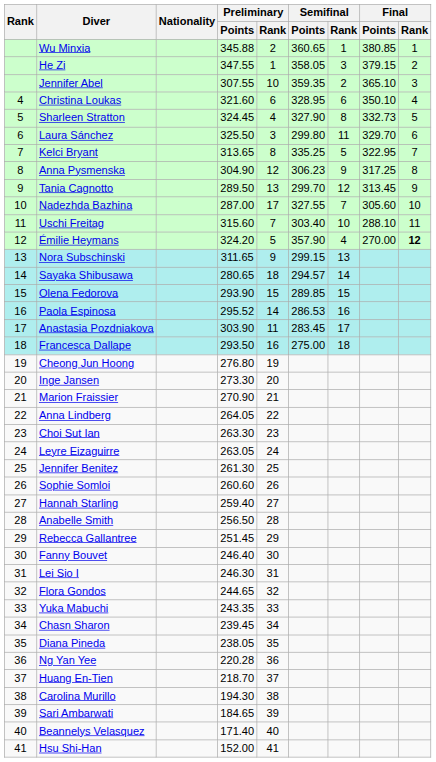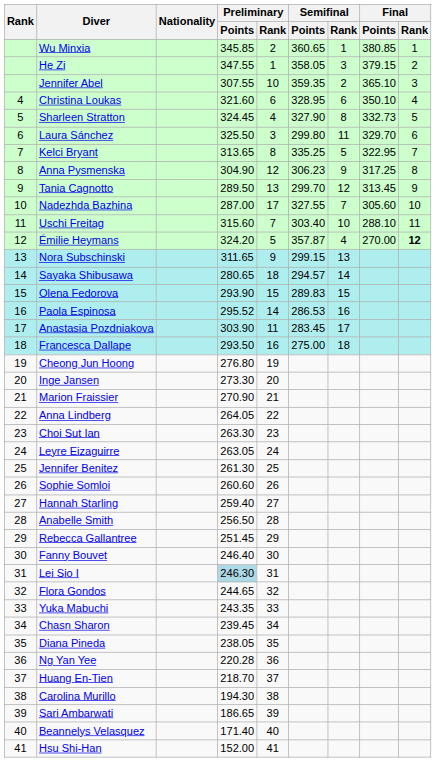Wu Minxia | Preliminary / Points: 345.88 -> 345.85
Émilie Heymans | Semifinal / Points: 357.90 -> 357.87
Olena Fedorova | Semifinal / Points: 289.85 -> 289.83
Lei Sio I | Preliminary / Points: no background -> lightblue background
Sari Ambarwati | Preliminary / Points: 184.65 -> 186.65
